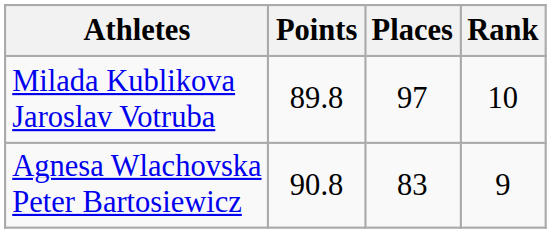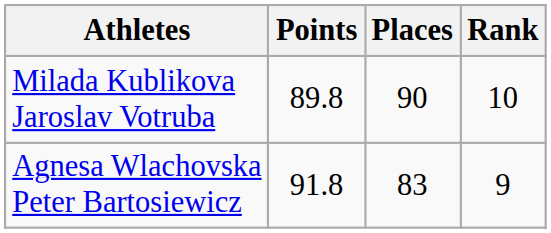Milada Kublikova Jaroslav Votruba | Places: 97 -> 90
Agnesa Wlachovska Peter Bartosiewicz | Points: 90.8 -> 91.8
